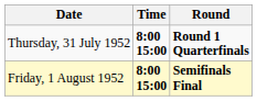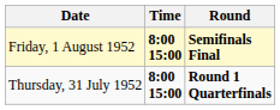rows swapped: Thursday, 31 July 1952 <-> Friday, 1 August 1952
